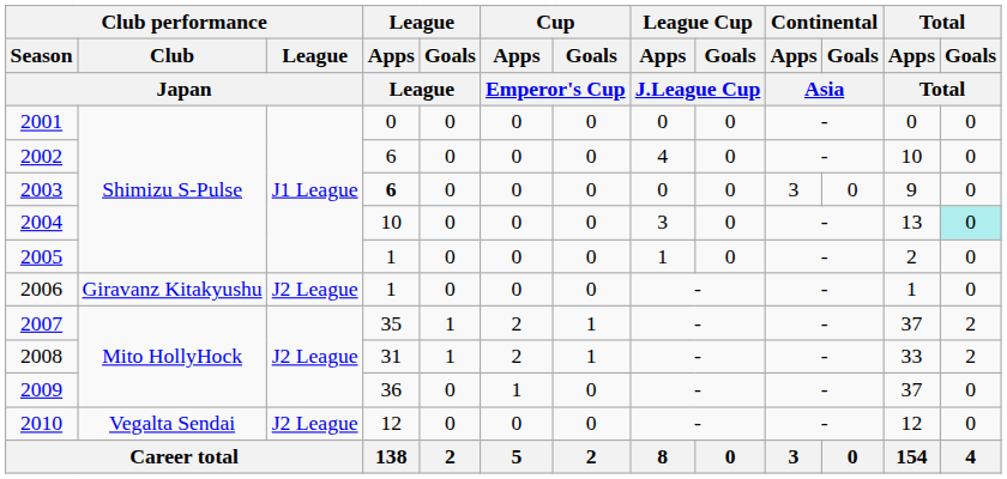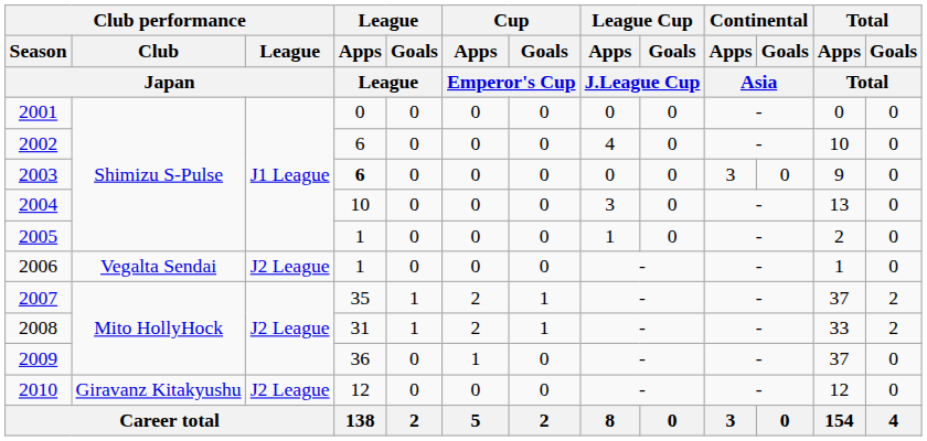2004 | Total / Goals / Total: paleturquoise background -> no background
2006 | Club performance / Club / Japan: Giravanz Kitakyushu -> Vegalta Sendai
2010 | Club performance / Club / Japan: Vegalta Sendai -> Giravanz Kitakyushu
